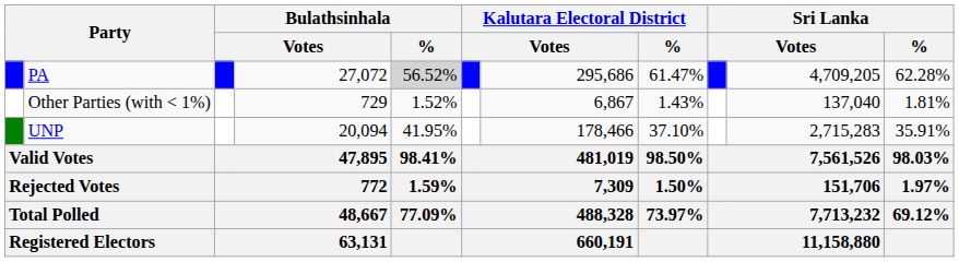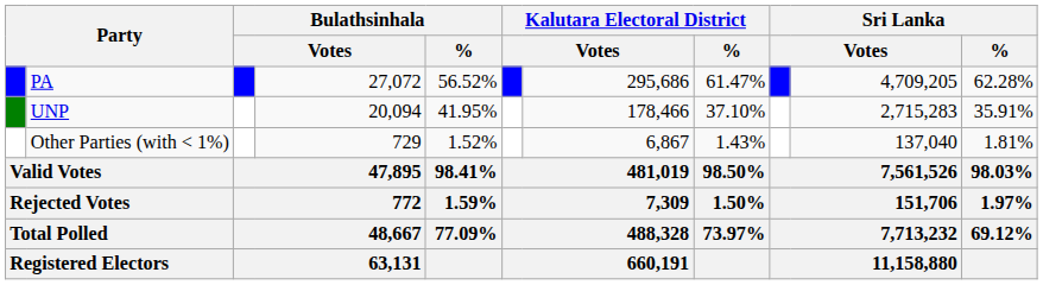PA | Bulathsinhala / %: lightgrey background -> no background
rows swapped: UNP <-> Other Parties (with < 1%)
